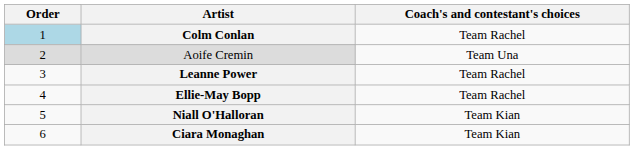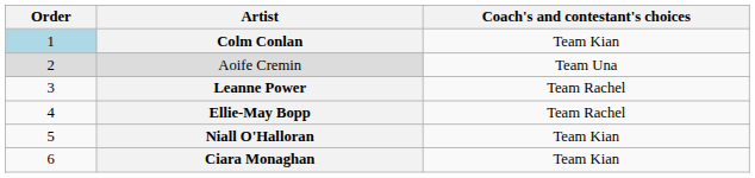Colm Conlan | Coach's and contestant's choices: Team Rachel -> Team Kian
